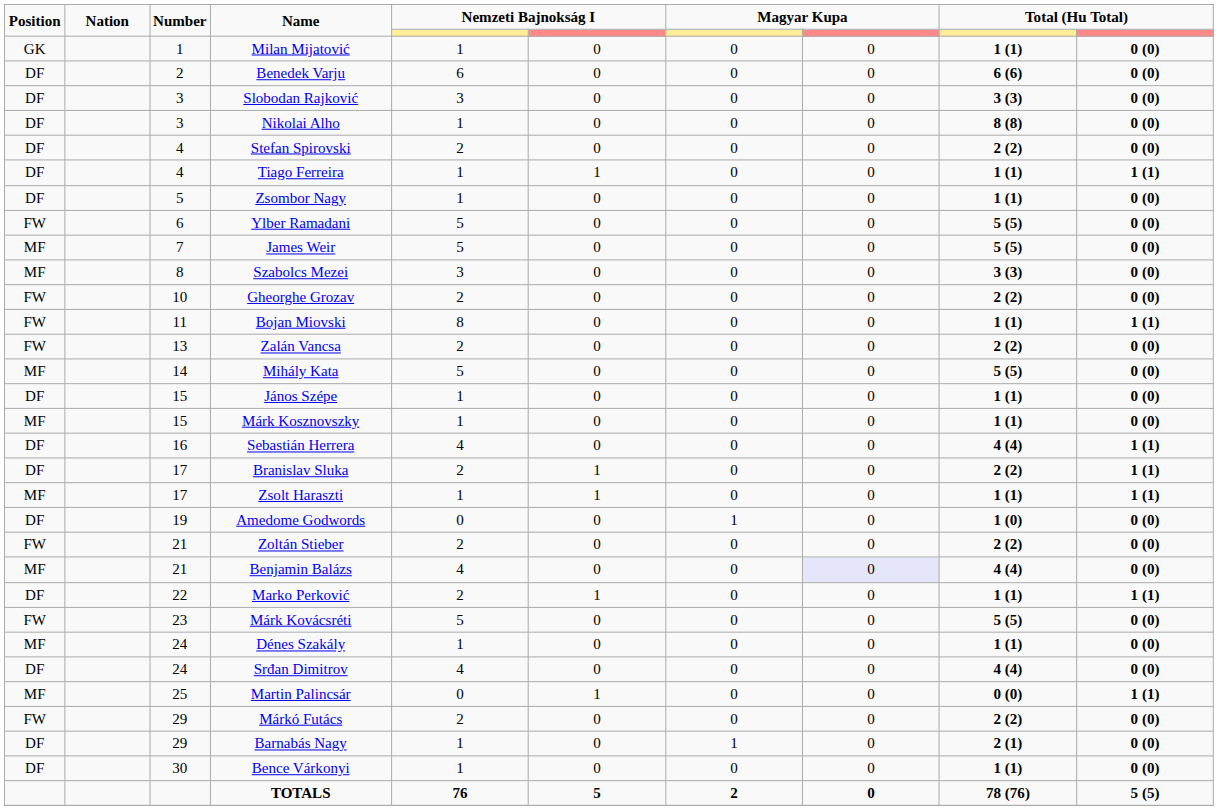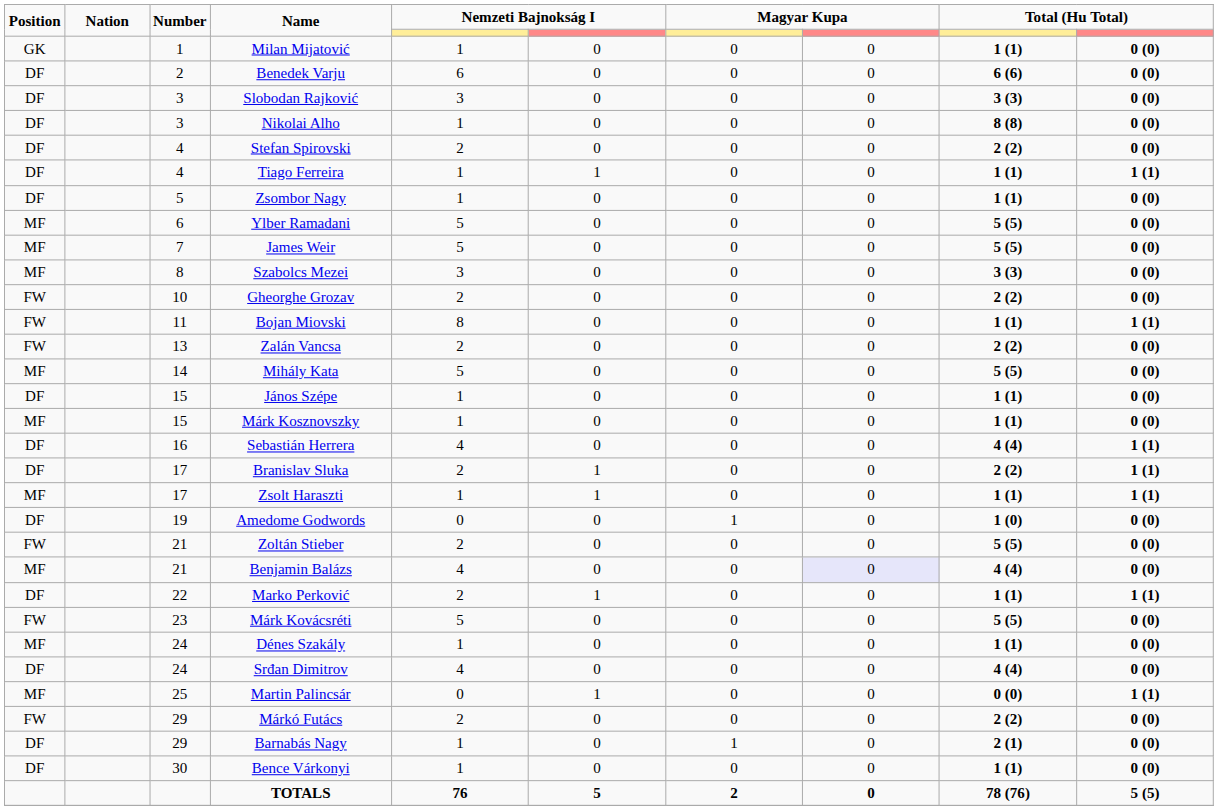Ylber Ramadani | Position: FW -> MF
Zoltán Stieber | column 9: 2 (2) -> 5 (5)
